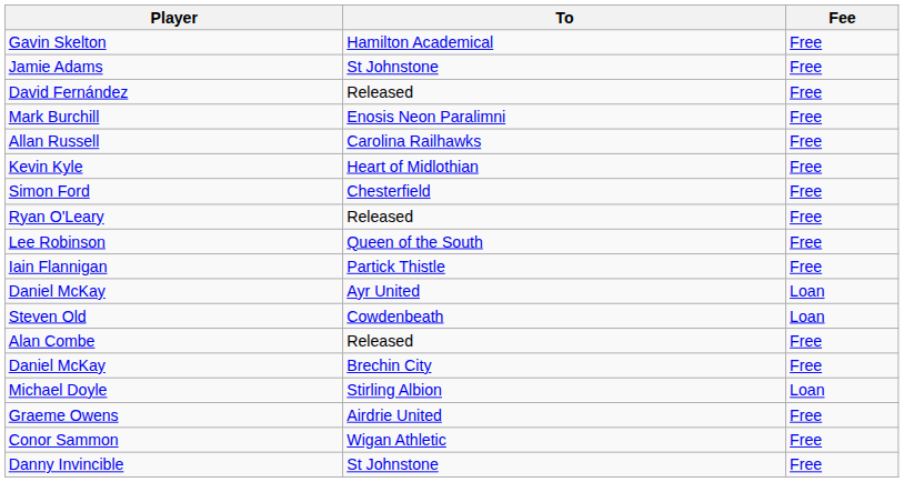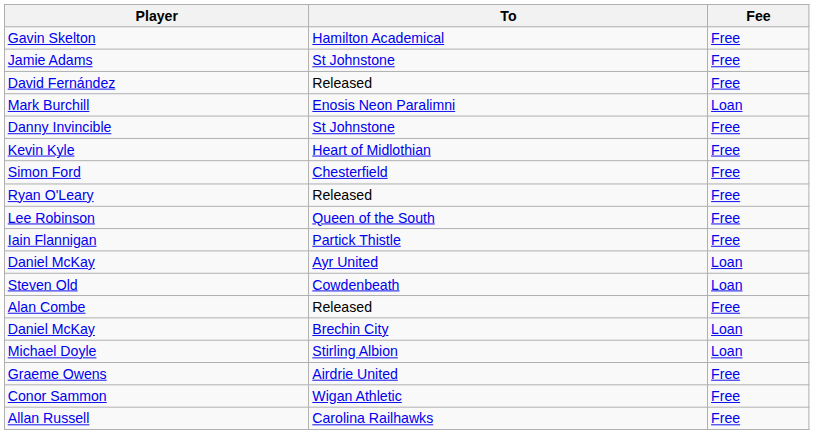Mark Burchill | Fee: Free -> Loan
rows swapped: Allan Russell <-> Danny Invincible
Daniel McKay / Brechin City | Fee: Free -> Loan
